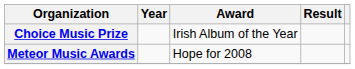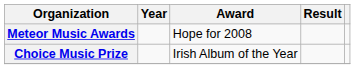rows swapped: Meteor Music Awards <-> Choice Music Prize
